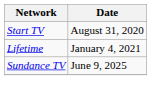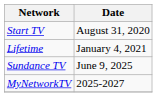+ row: MyNetworkTV | 2025-2027
